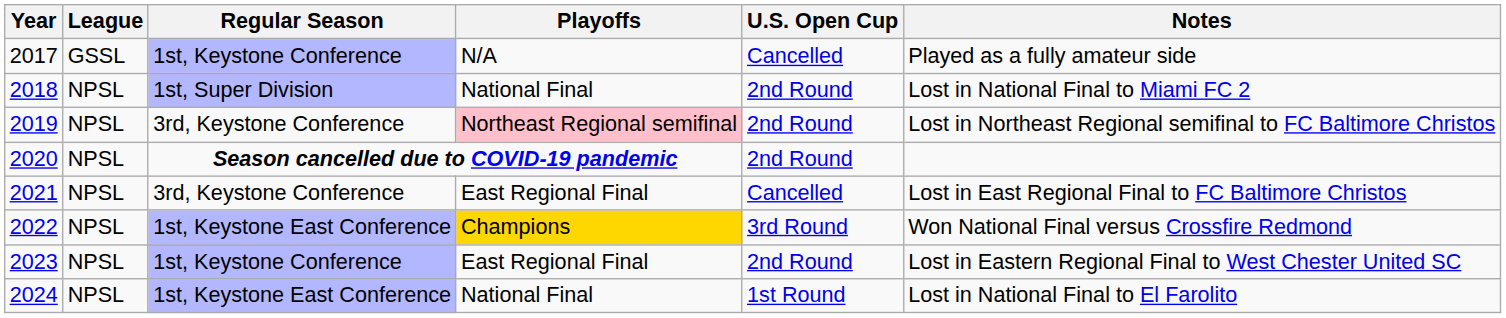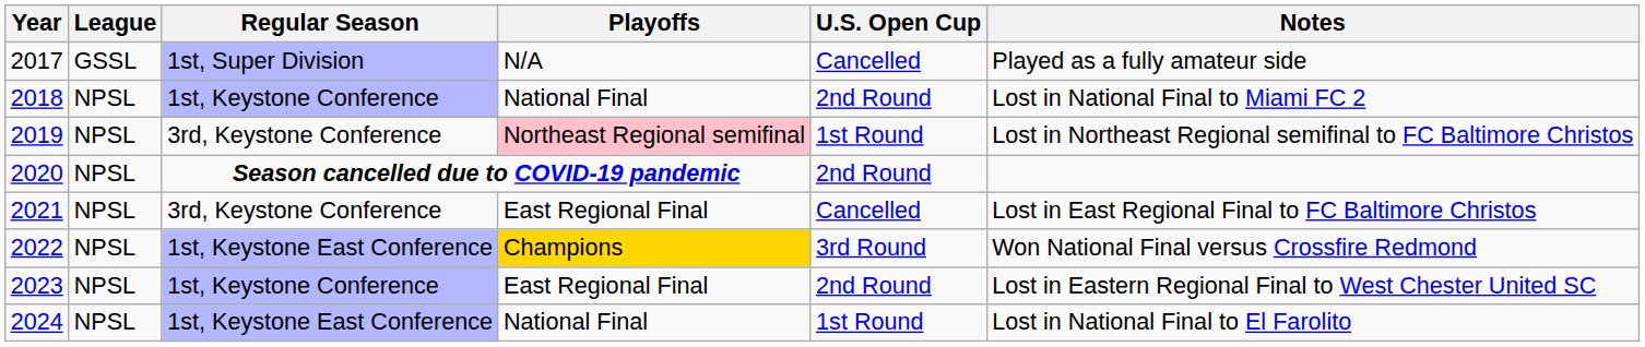2017 | Regular Season: 1st, Keystone Conference -> 1st, Super Division
2018 | Regular Season: 1st, Super Division -> 1st, Keystone Conference
2019 | U.S. Open Cup: 2nd Round -> 1st Round
